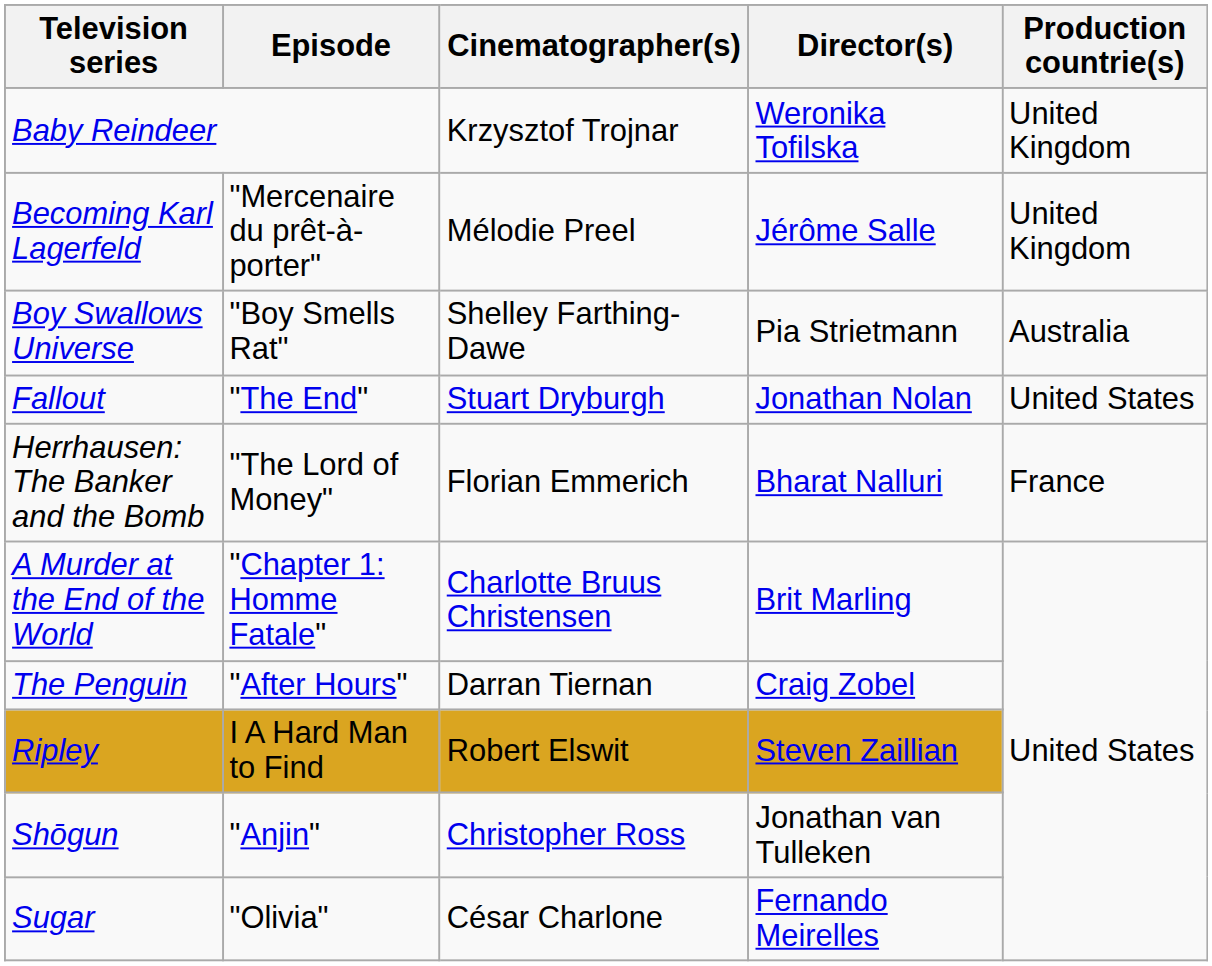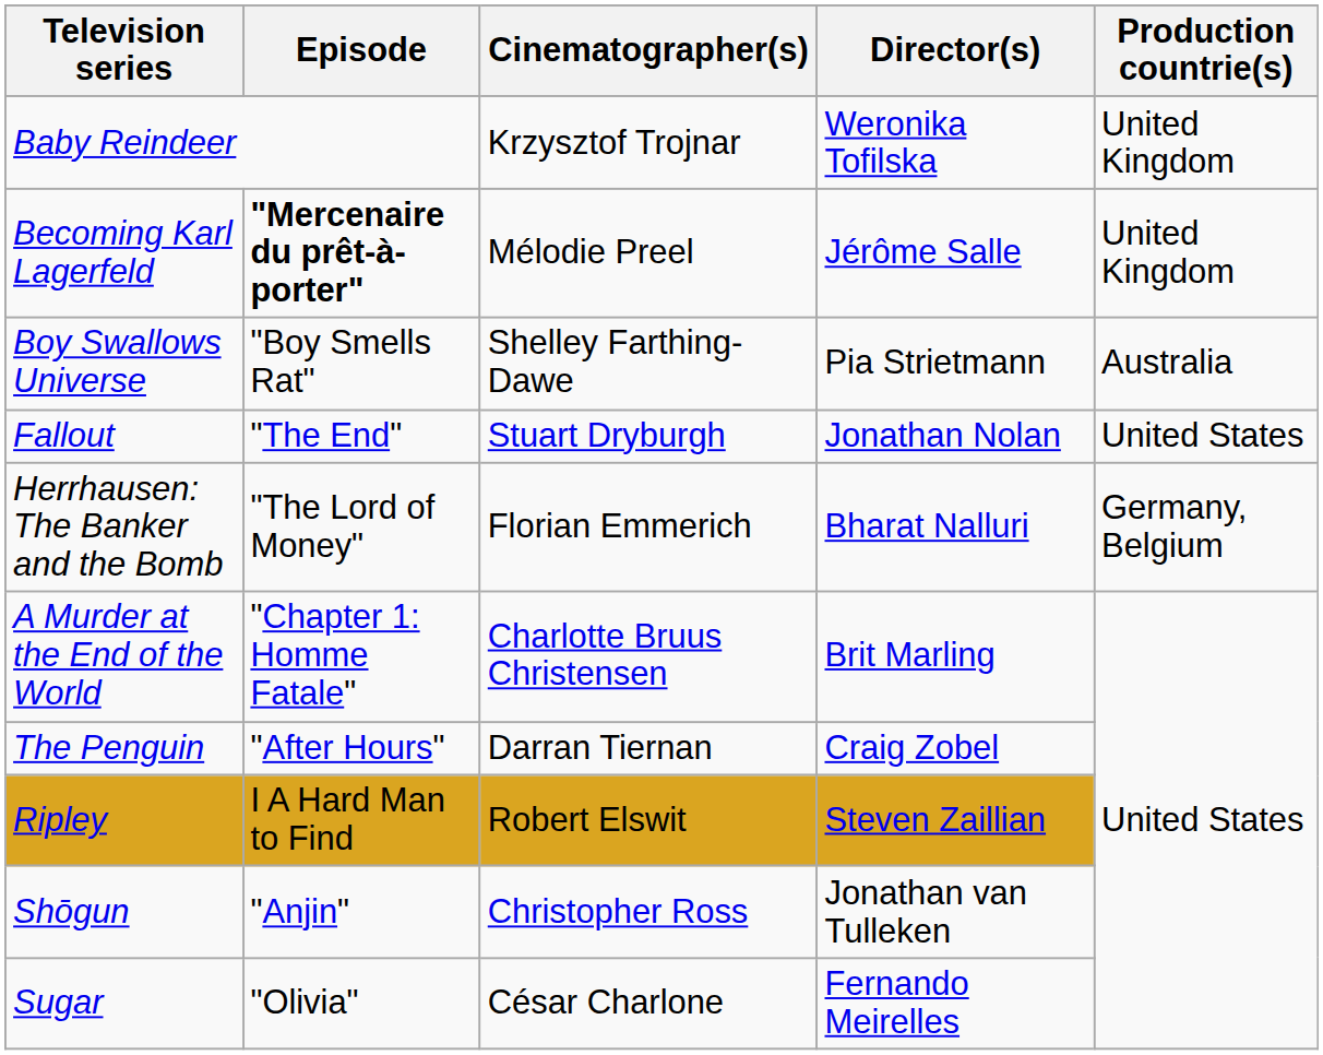Becoming Karl Lagerfeld | Episode: normal -> bold
Herrhausen: The Banker and the Bomb | Production countrie(s): France -> Germany, Belgium
